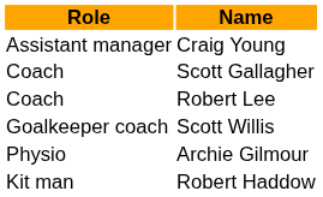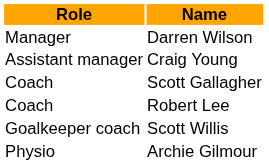+ row: Manager | Darren Wilson
- row: Kit man | Robert Haddow
